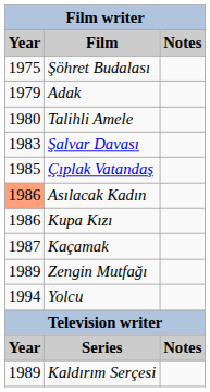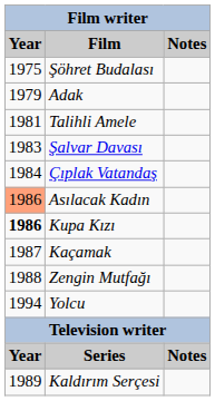Talihli Amele | Year: 1980 -> 1981
Çıplak Vatandaş | Year: 1985 -> 1984
Kupa Kızı | Year: normal -> bold
Zengin Mutfağı | Year: 1989 -> 1988
